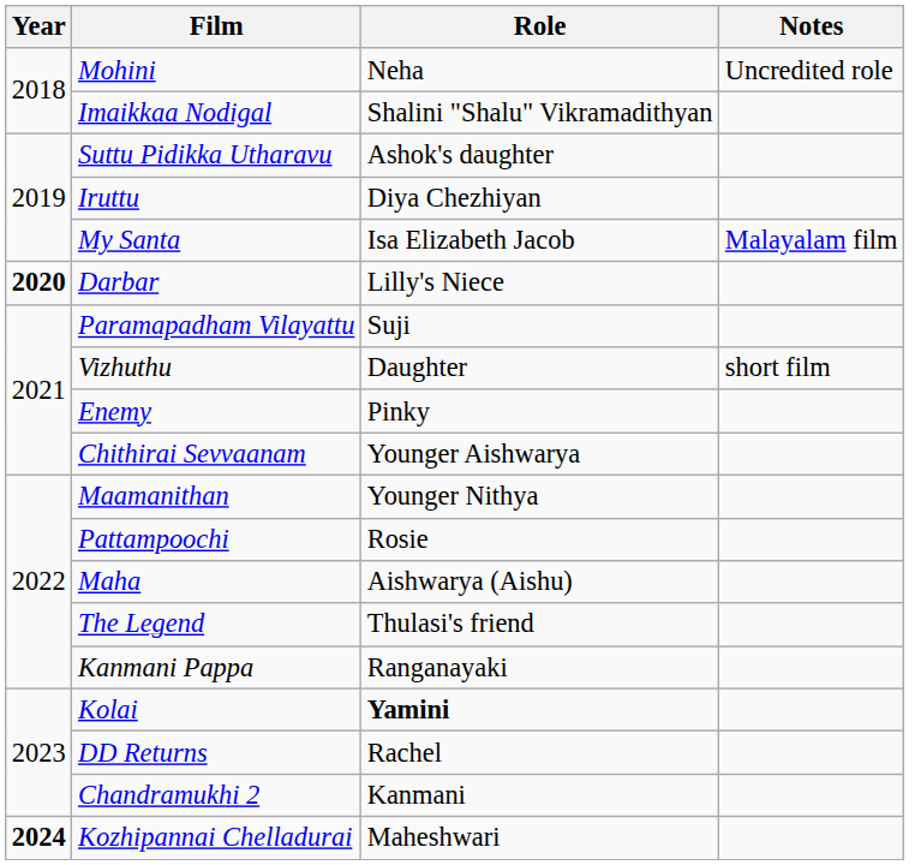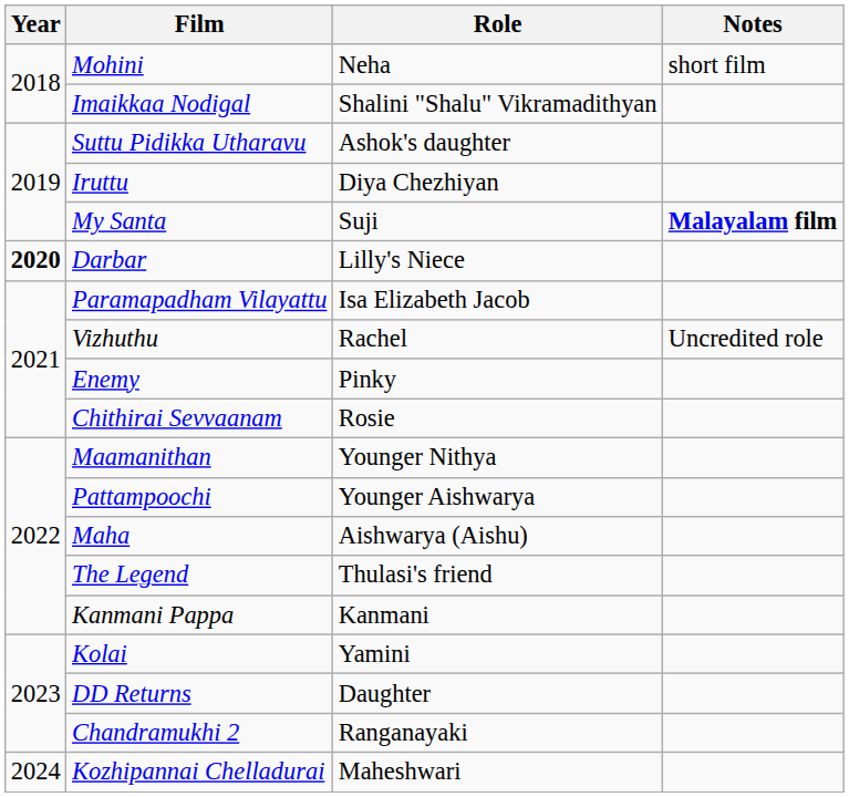Mohini | Notes: Uncredited role -> short film
My Santa | Role: Isa Elizabeth Jacob -> Suji
My Santa | Notes: normal -> bold
Paramapadham Vilayattu | Role: Suji -> Isa Elizabeth Jacob
Vizhuthu | Role: Daughter -> Rachel
Vizhuthu | Notes: short film -> Uncredited role
Chithirai Sevvaanam | Role: Younger Aishwarya -> Rosie
Pattampoochi | Role: Rosie -> Younger Aishwarya
Kanmani Pappa | Role: Ranganayaki -> Kanmani
Kolai | Role: bold -> normal
DD Returns | Role: Rachel -> Daughter
Chandramukhi 2 | Role: Kanmani -> Ranganayaki
Kozhipannai Chelladurai | Year: bold -> normal
